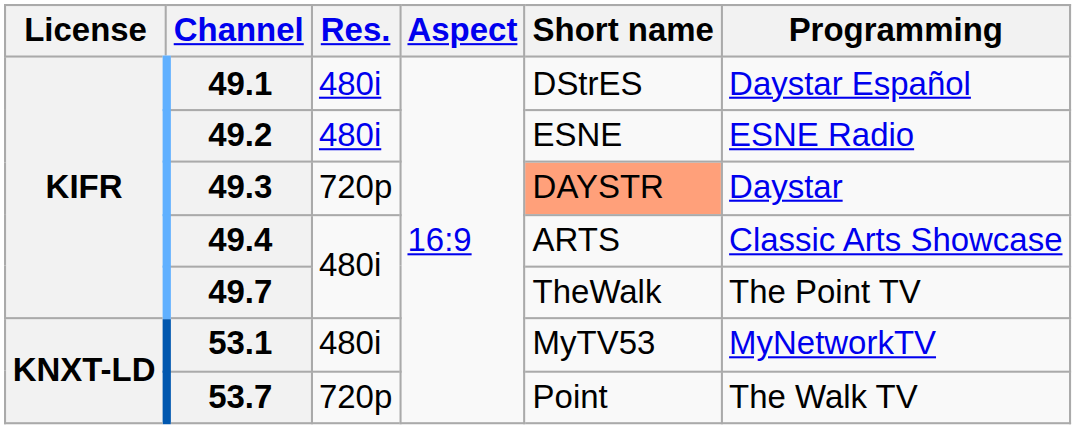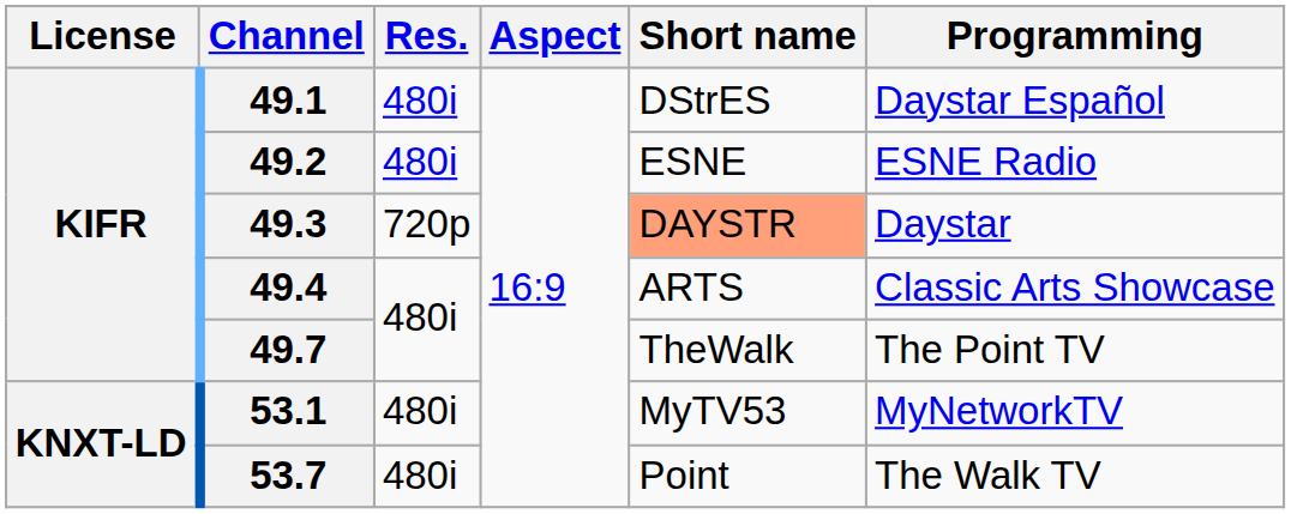53.7 | Res.: 720p -> 480i
